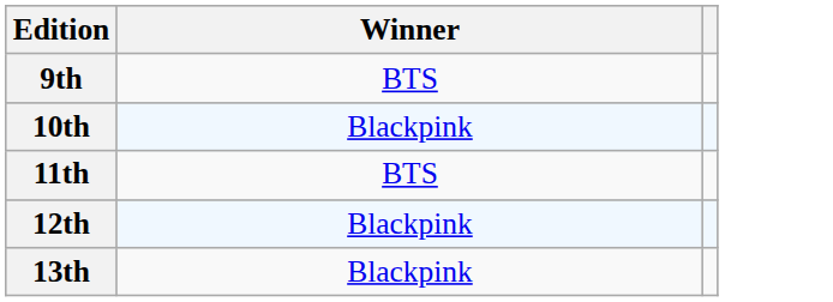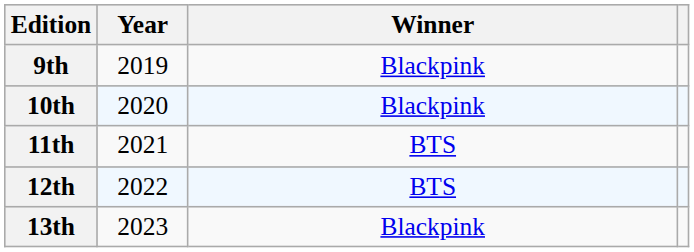+ column: Year | 2019 | 2020 | 2021 | 2022 | 2023
9th | Winner: BTS -> Blackpink
12th | Winner: Blackpink -> BTS
